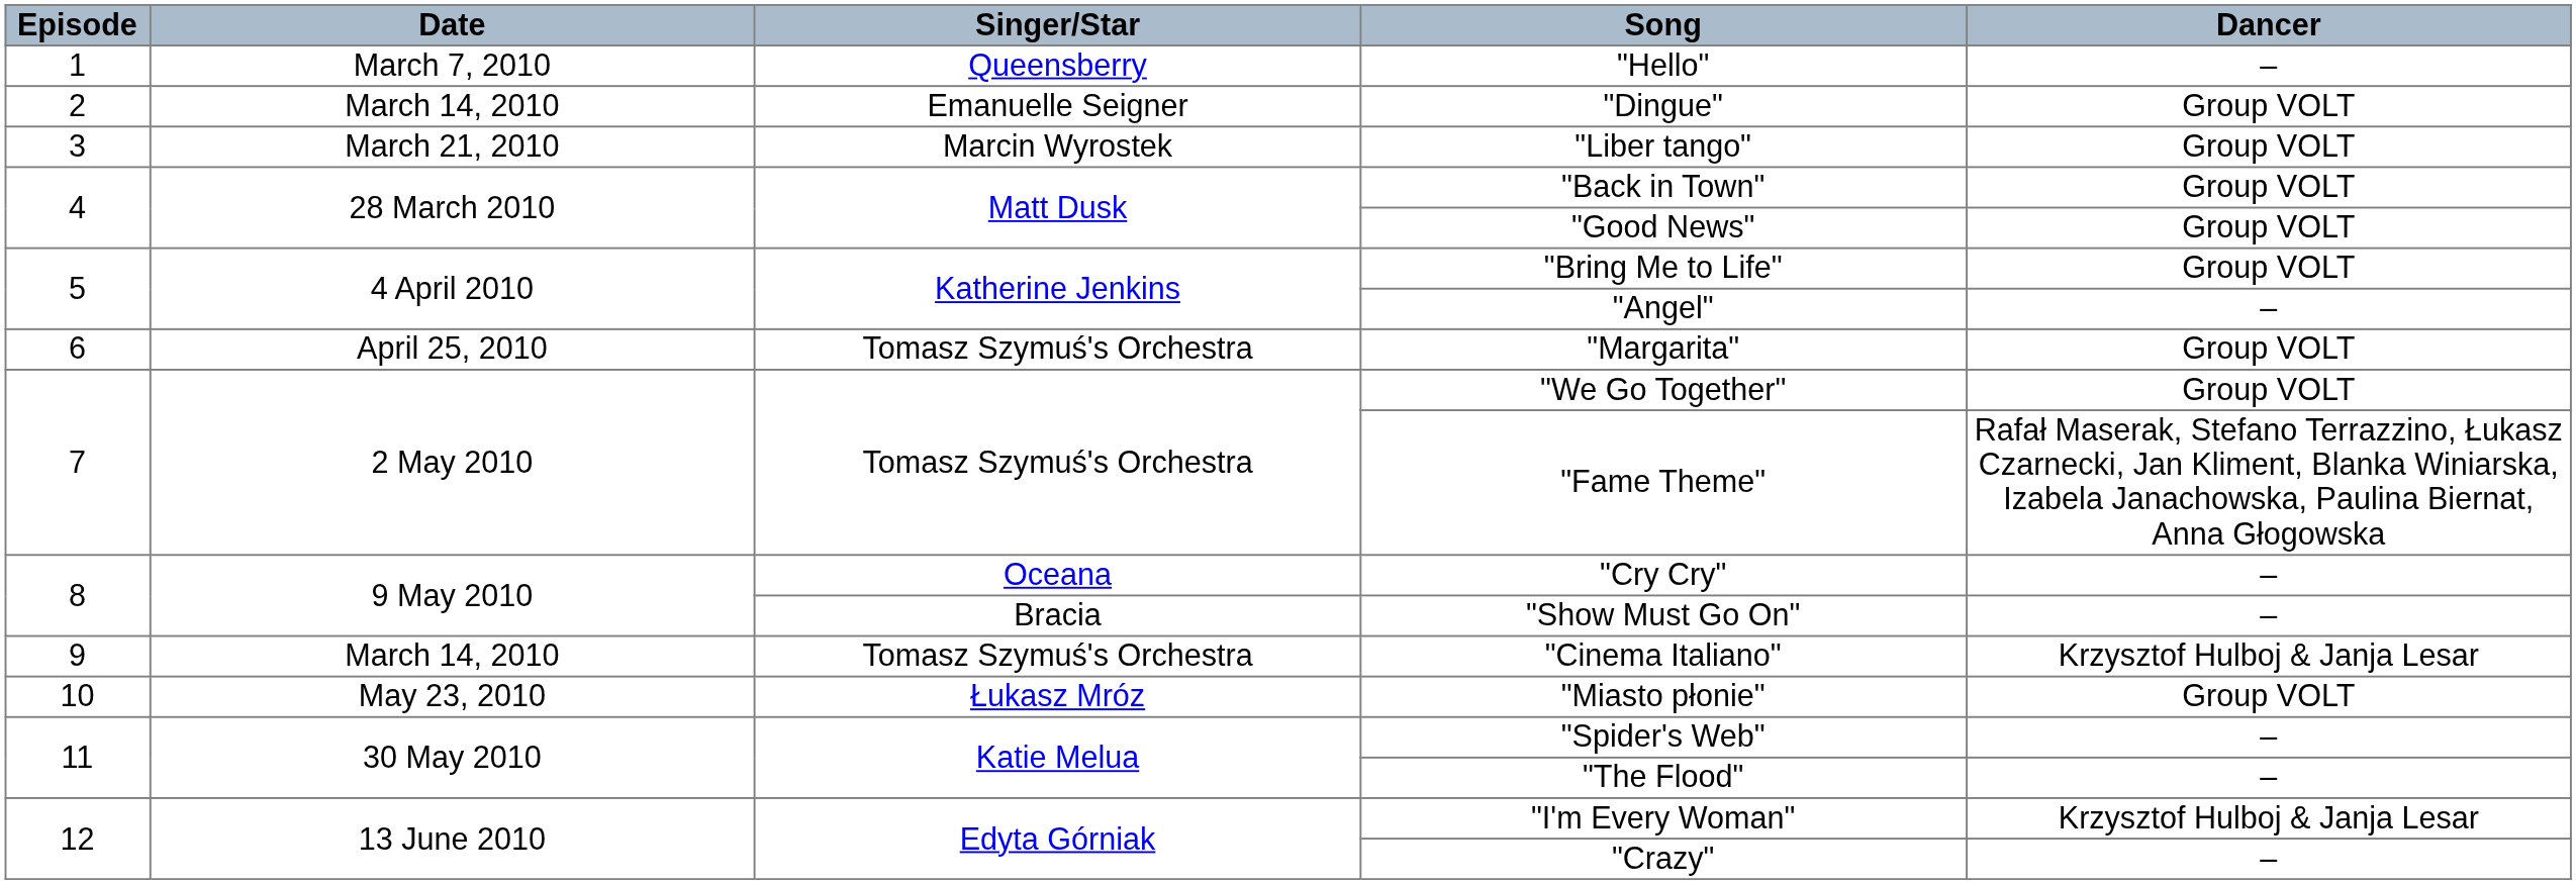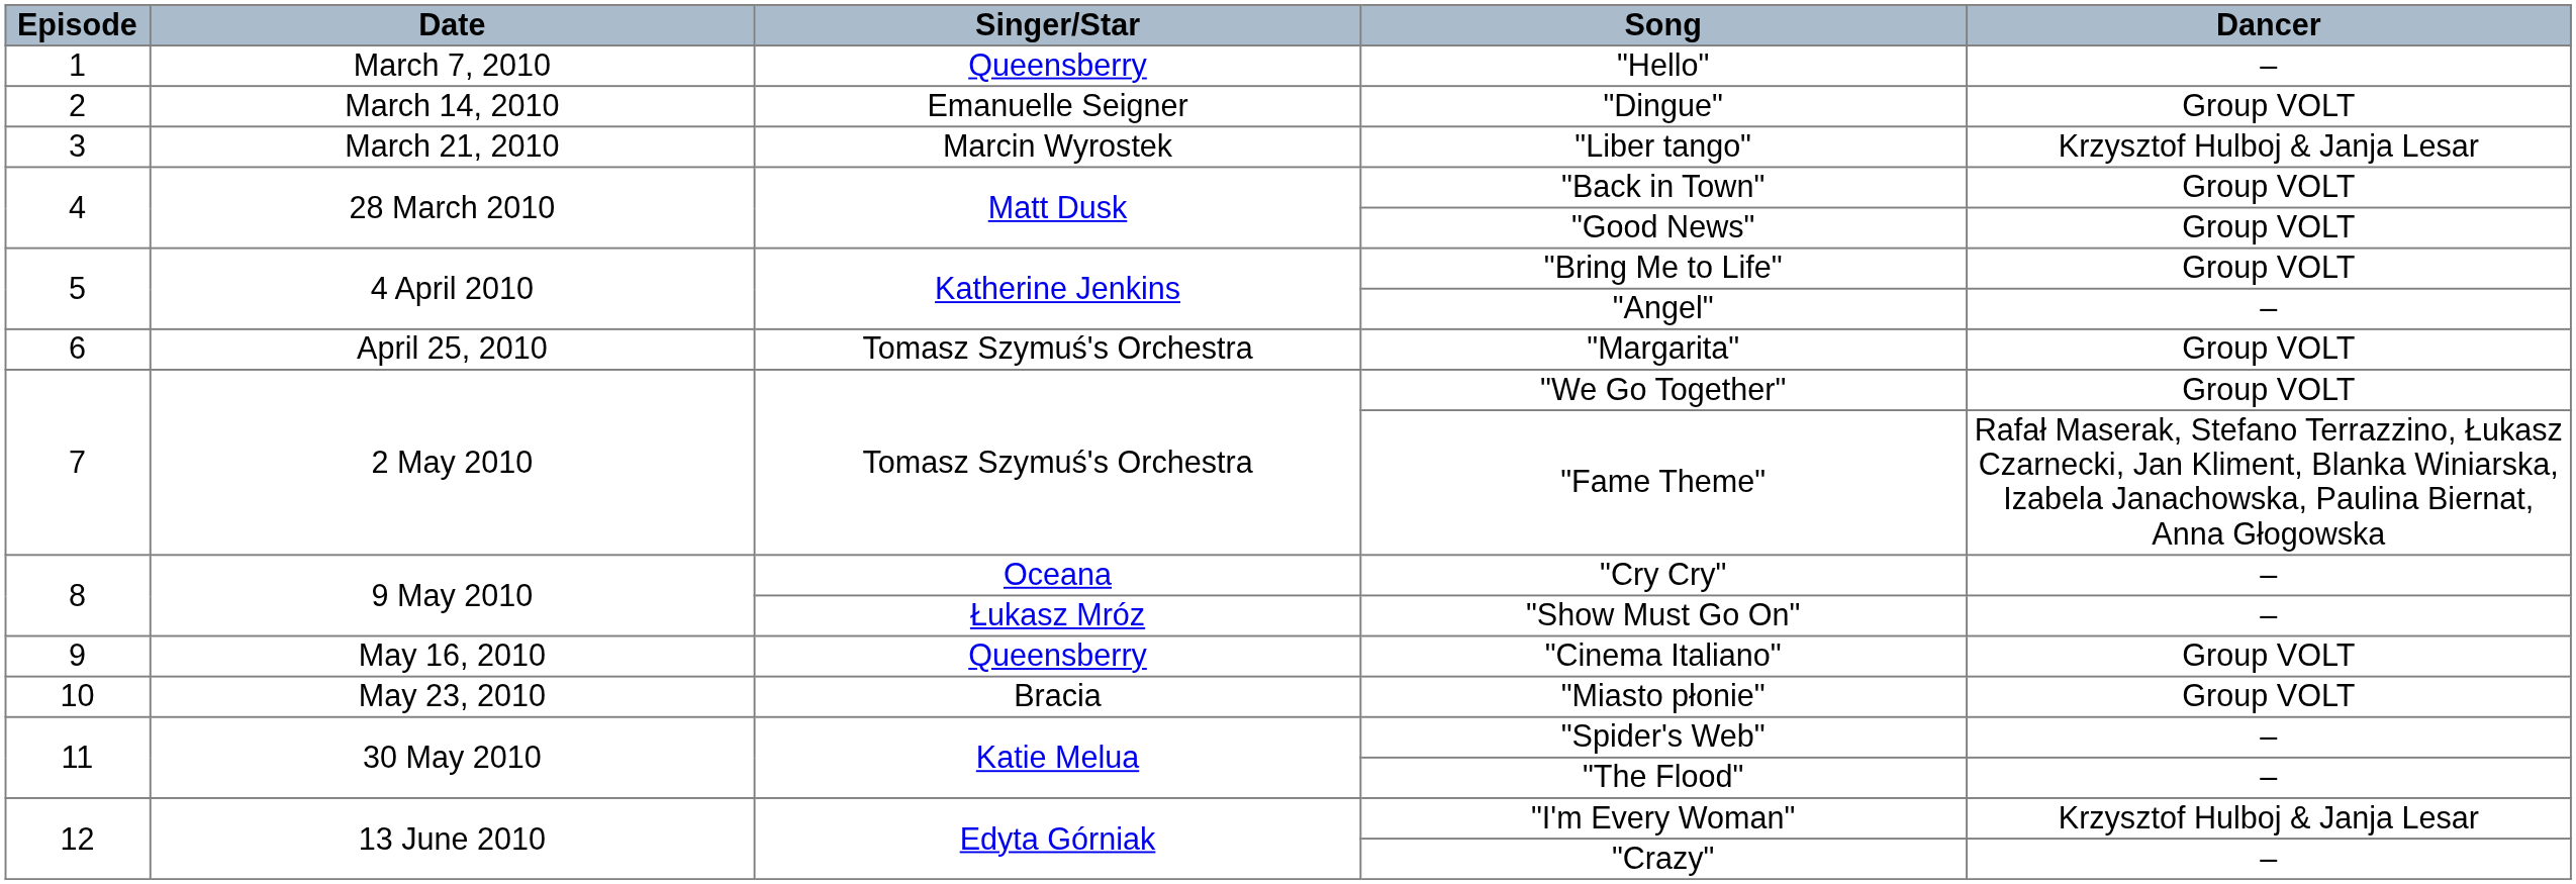"Liber tango" | Dancer: Group VOLT -> Krzysztof Hulboj & Janja Lesar
"Show Must Go On" | Singer/Star: Bracia -> Łukasz Mróz
"Cinema Italiano" | Date: March 14, 2010 -> May 16, 2010
"Cinema Italiano" | Singer/Star: Tomasz Szymuś's Orchestra -> Queensberry
"Cinema Italiano" | Dancer: Krzysztof Hulboj & Janja Lesar -> Group VOLT
"Miasto płonie" | Singer/Star: Łukasz Mróz -> Bracia
